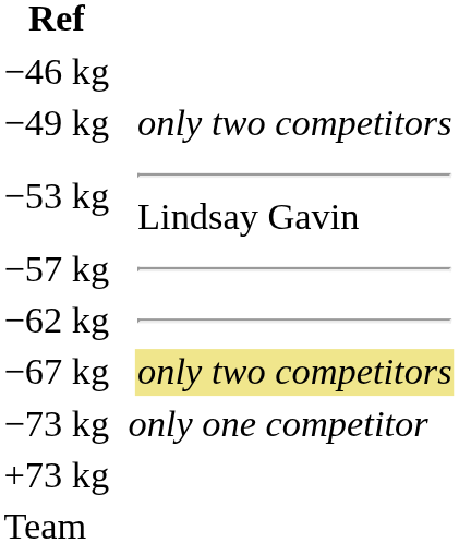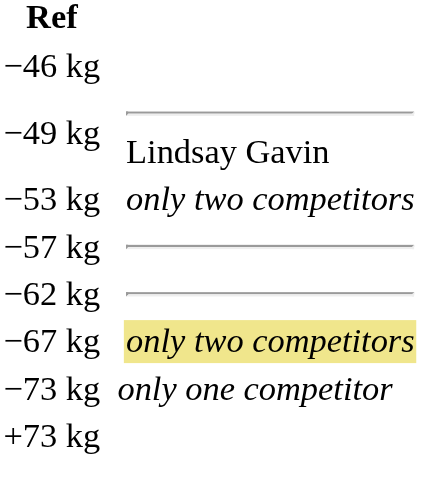−49 kg | column 4: only two competitors -> Lindsay Gavin
−53 kg | column 4: Lindsay Gavin -> only two competitors
- row: Team
